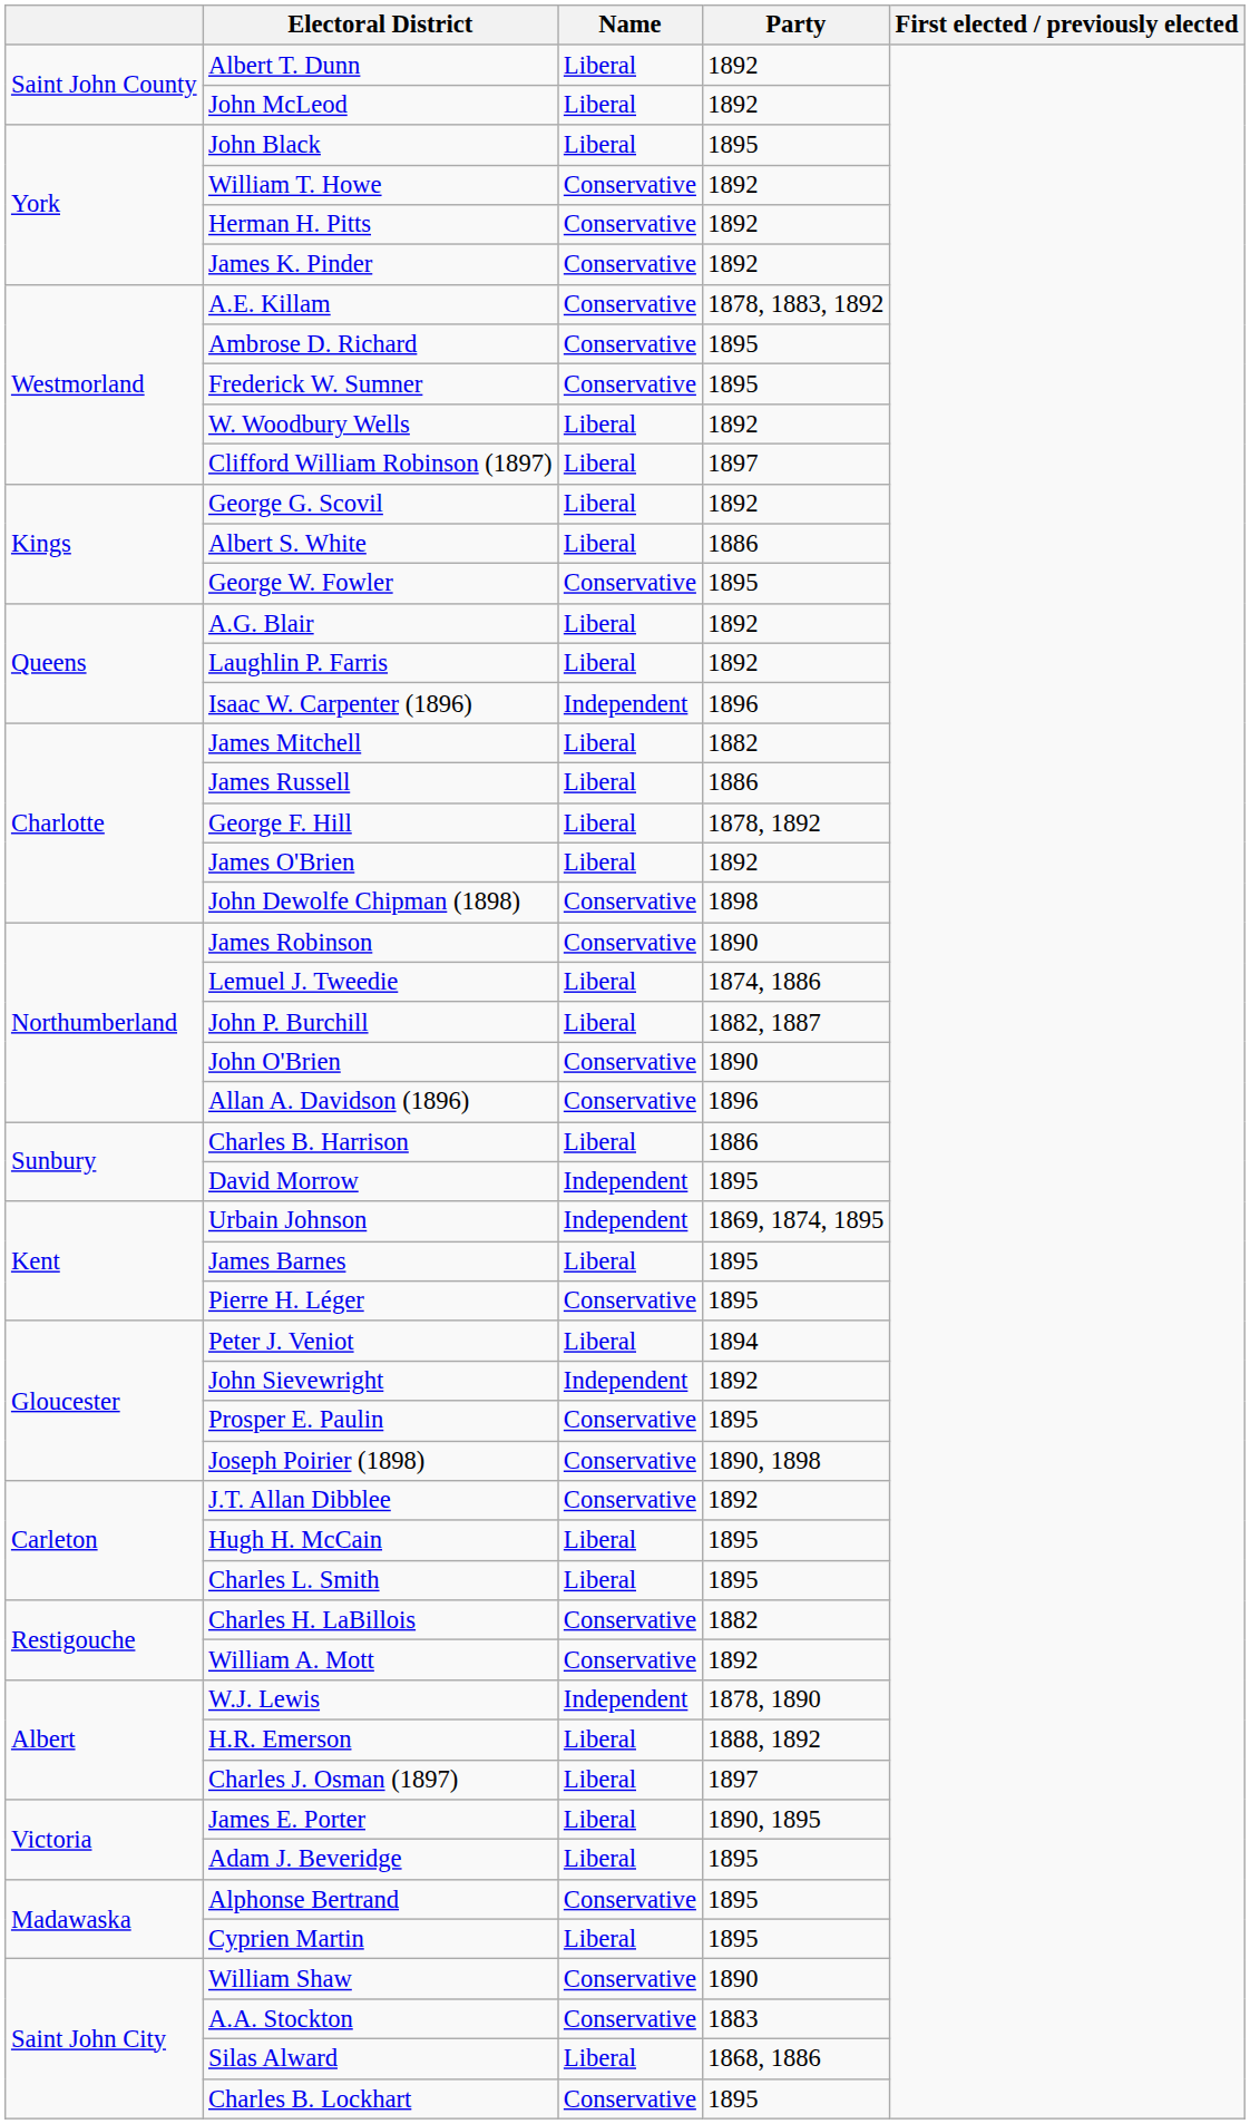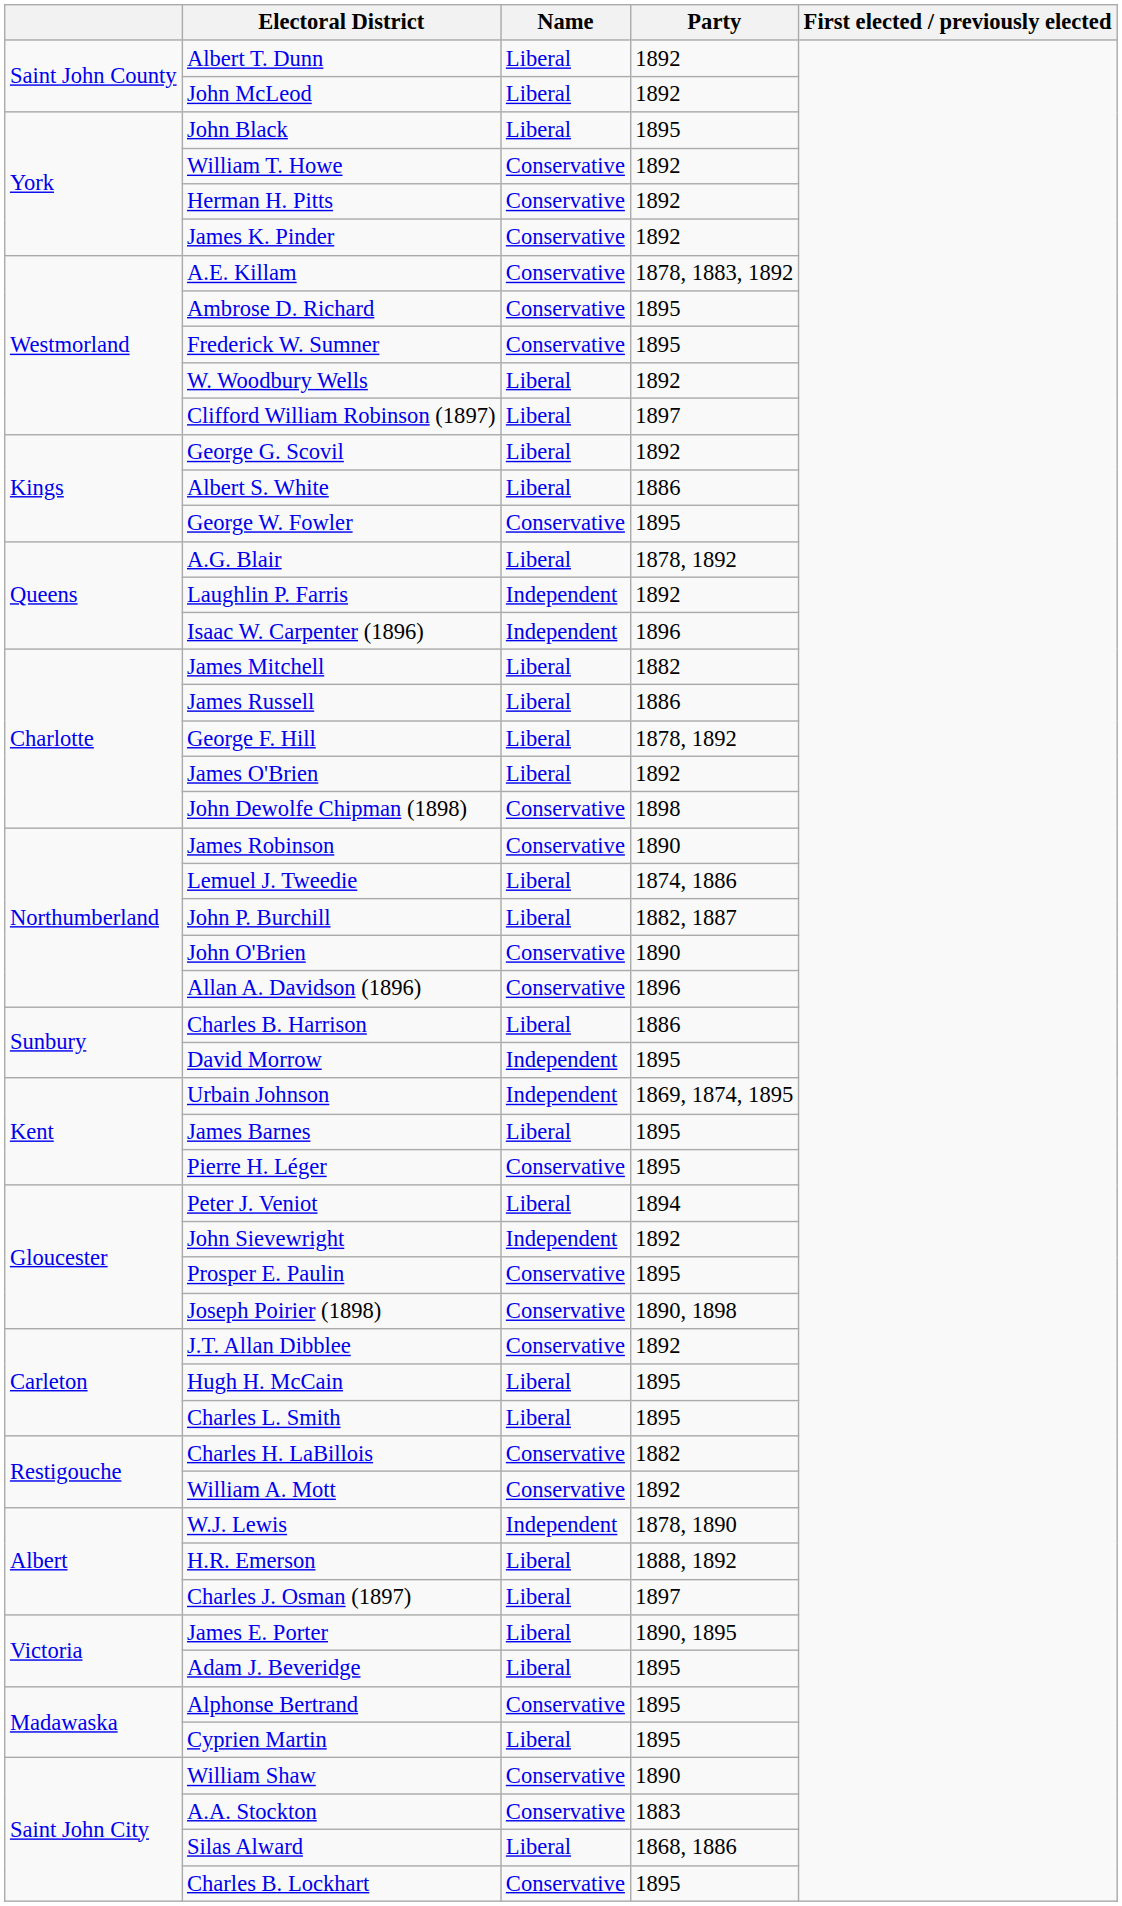A.G. Blair | Party: 1892 -> 1878, 1892
Laughlin P. Farris | Name: Liberal -> Independent
